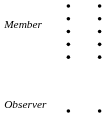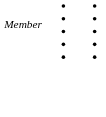- row: Observer
